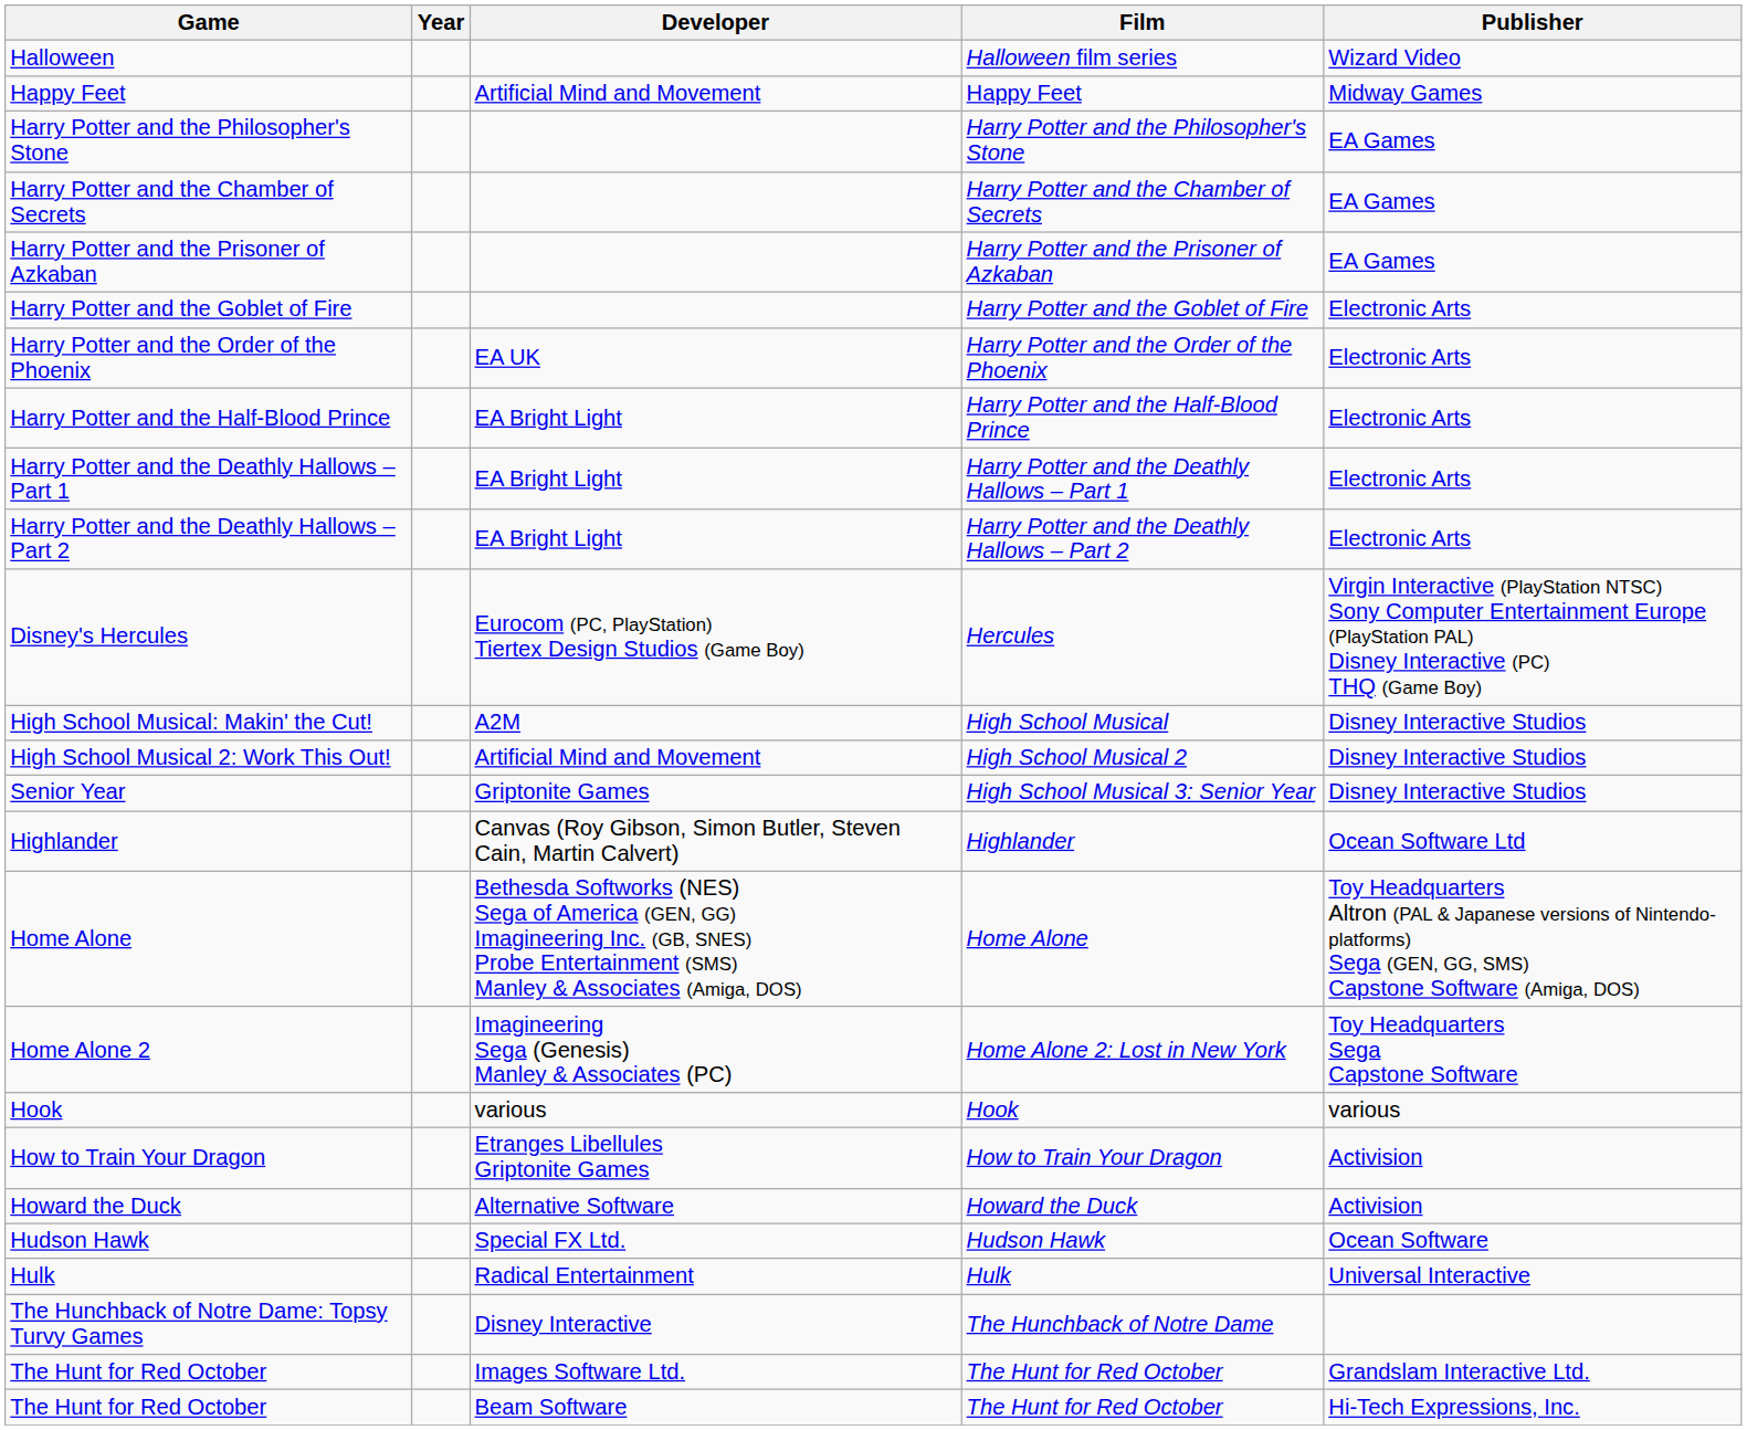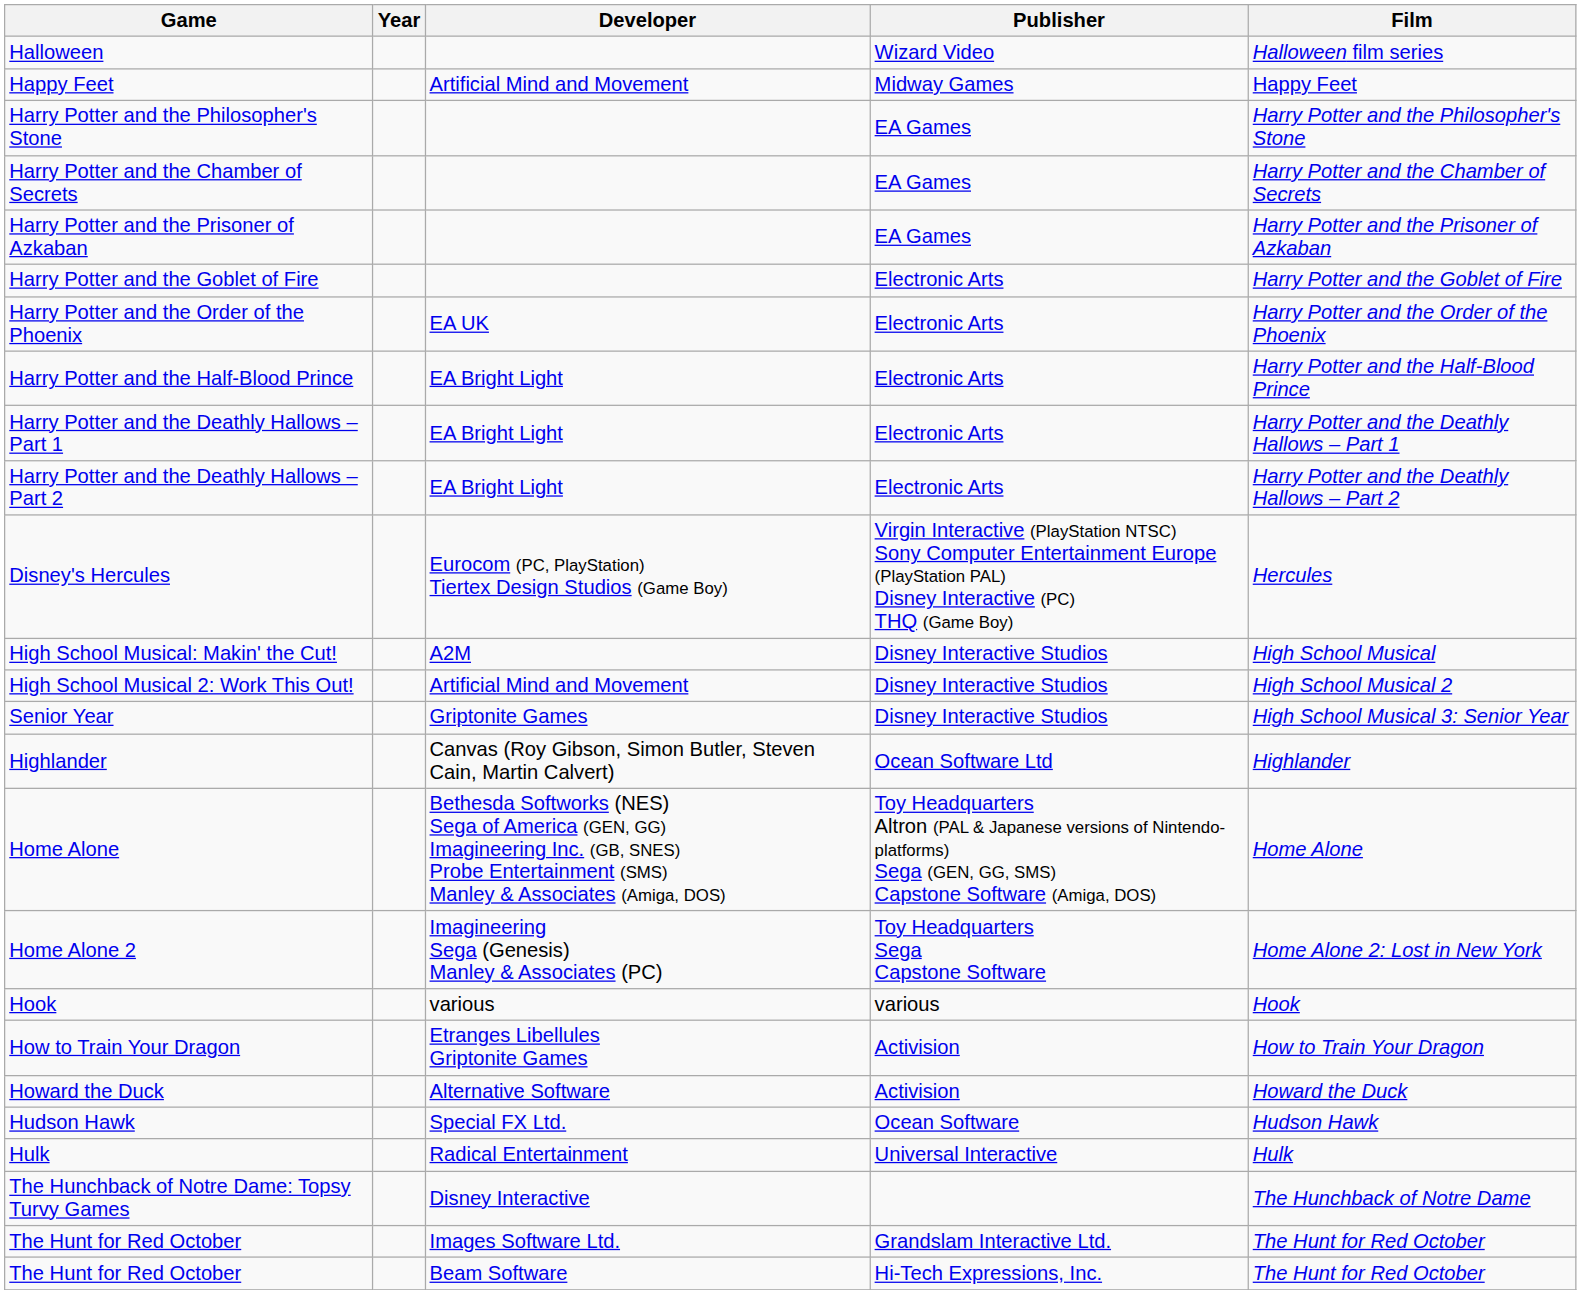columns swapped: Publisher <-> Film
